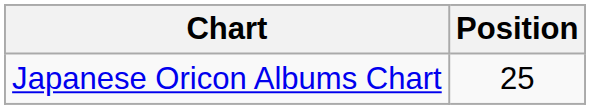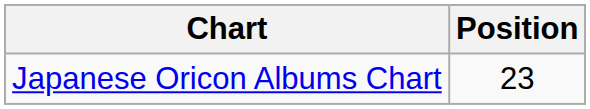Japanese Oricon Albums Chart | Position: 25 -> 23
